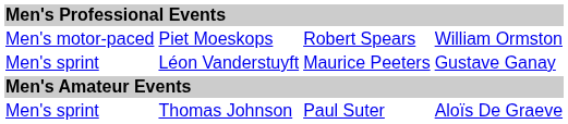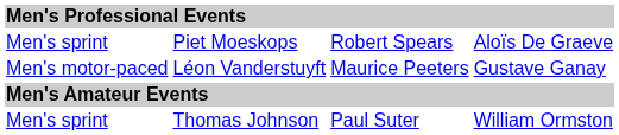Piet Moeskops | column 1: Men's motor-paced -> Men's sprint
Piet Moeskops | column 4: William Ormston -> Aloïs De Graeve
Léon Vanderstuyft | column 1: Men's sprint -> Men's motor-paced
Thomas Johnson | column 4: Aloïs De Graeve -> William Ormston
